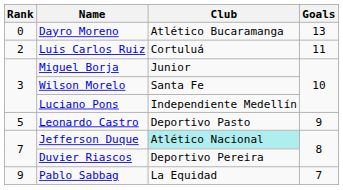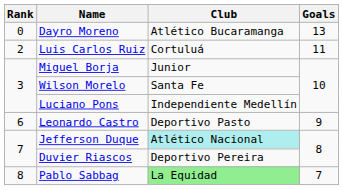Leonardo Castro | Rank: 5 -> 6
Pablo Sabbag | Rank: 9 -> 8
Pablo Sabbag | Club: no background -> lightgreen background
